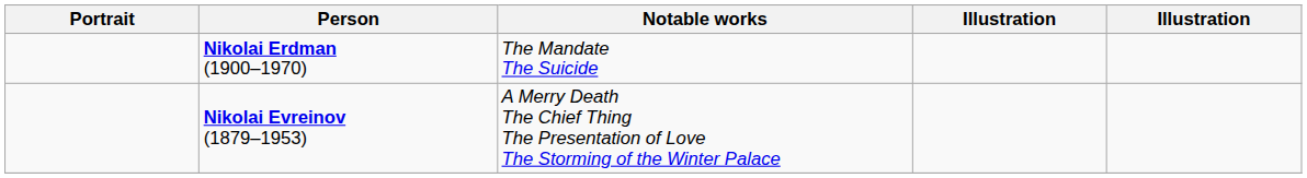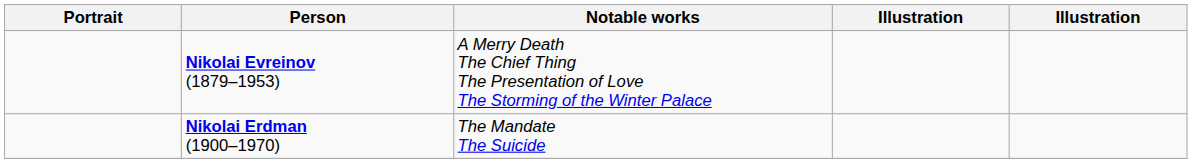rows swapped: Nikolai Erdman (1900–1970) <-> Nikolai Evreinov (1879–1953)
